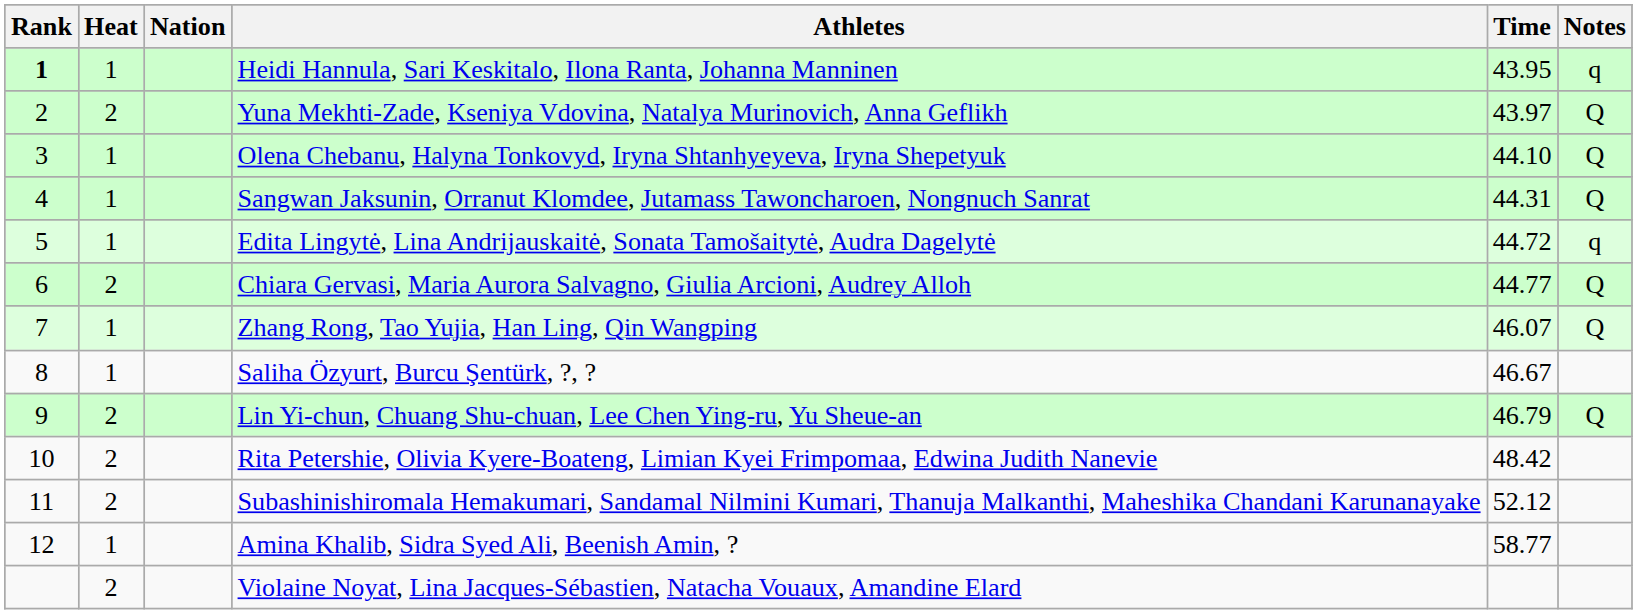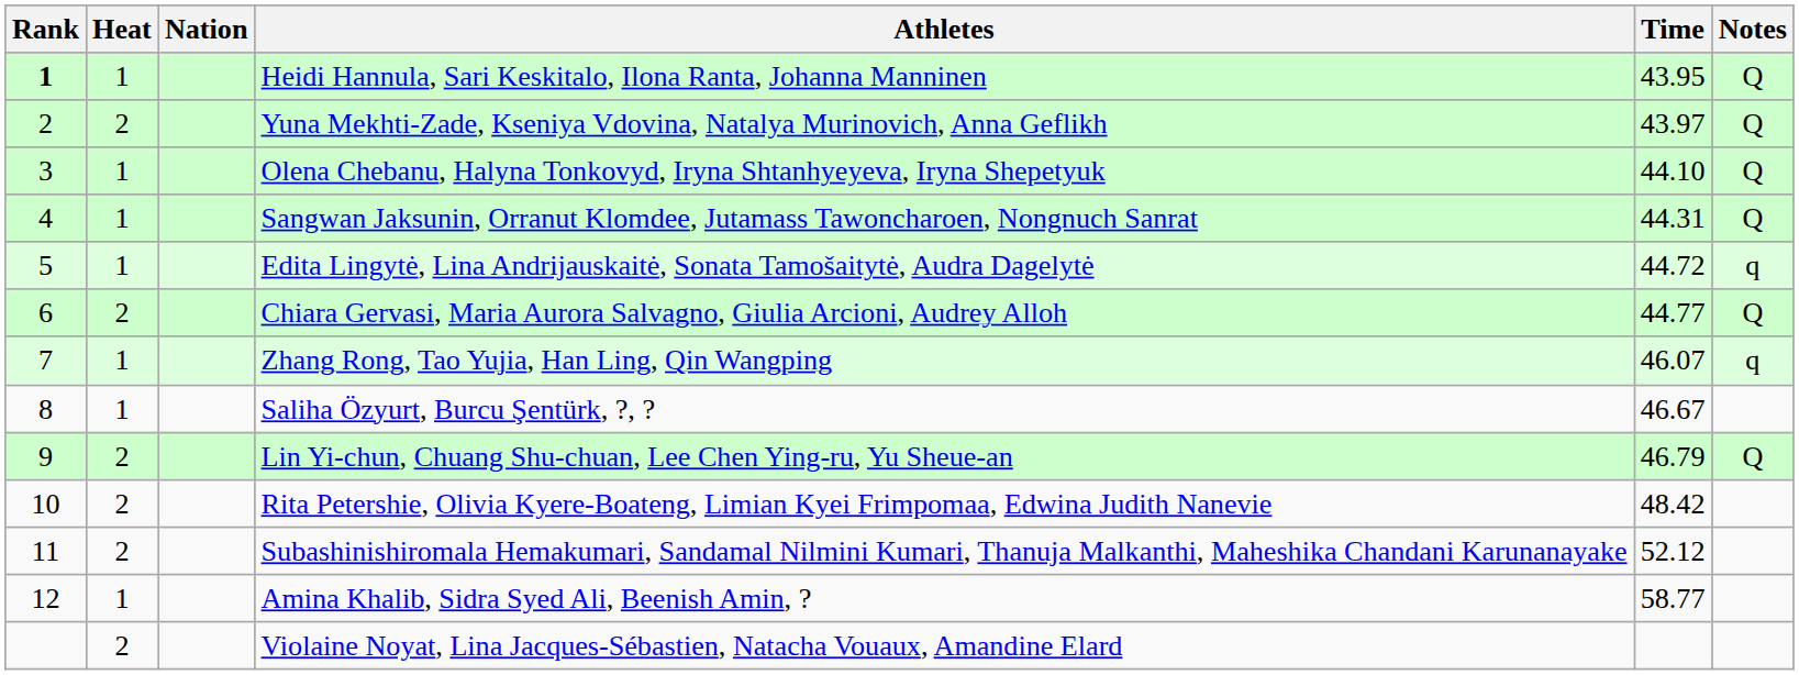Heidi Hannula, Sari Keskitalo, Ilona Ranta, Johanna Manninen | Notes: q -> Q
Zhang Rong, Tao Yujia, Han Ling, Qin Wangping | Notes: Q -> q
